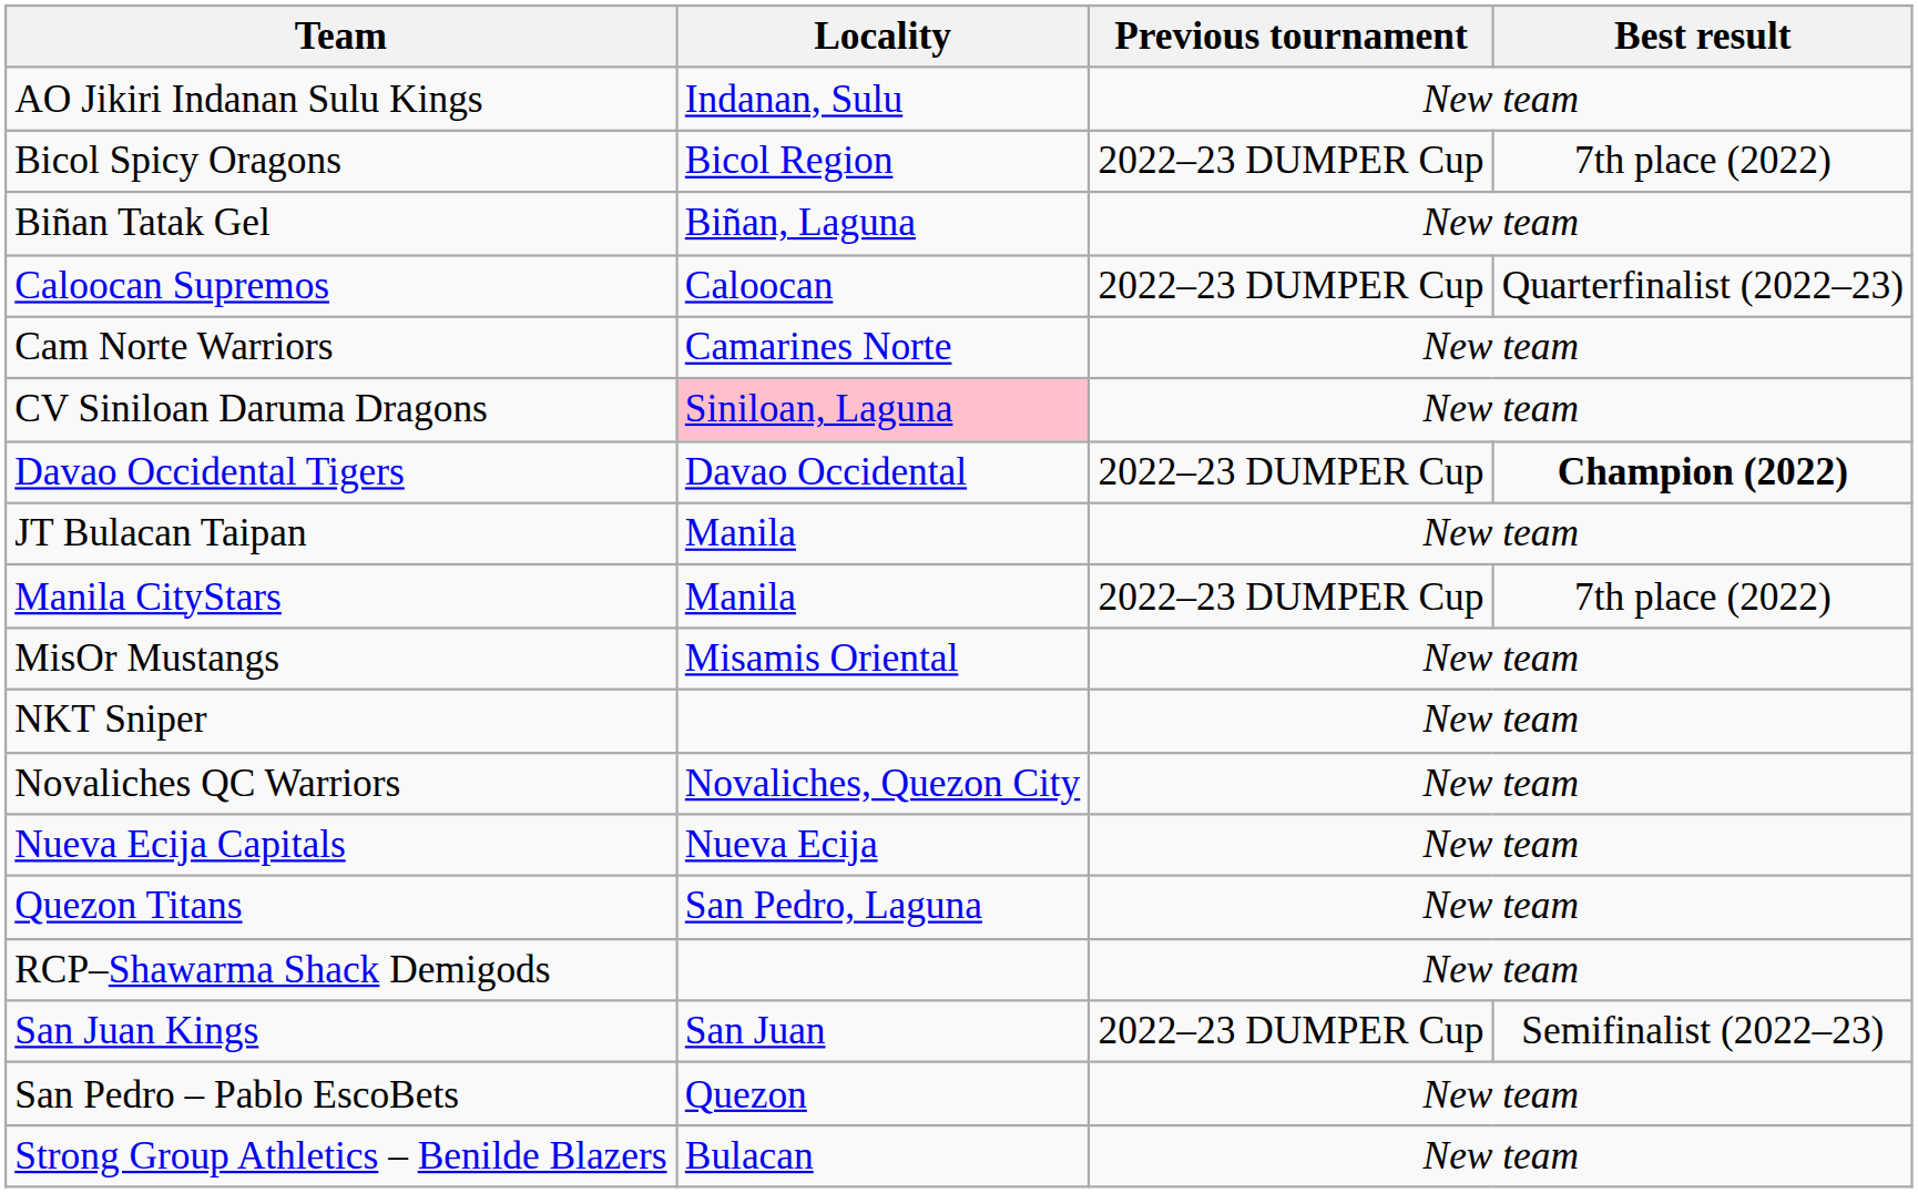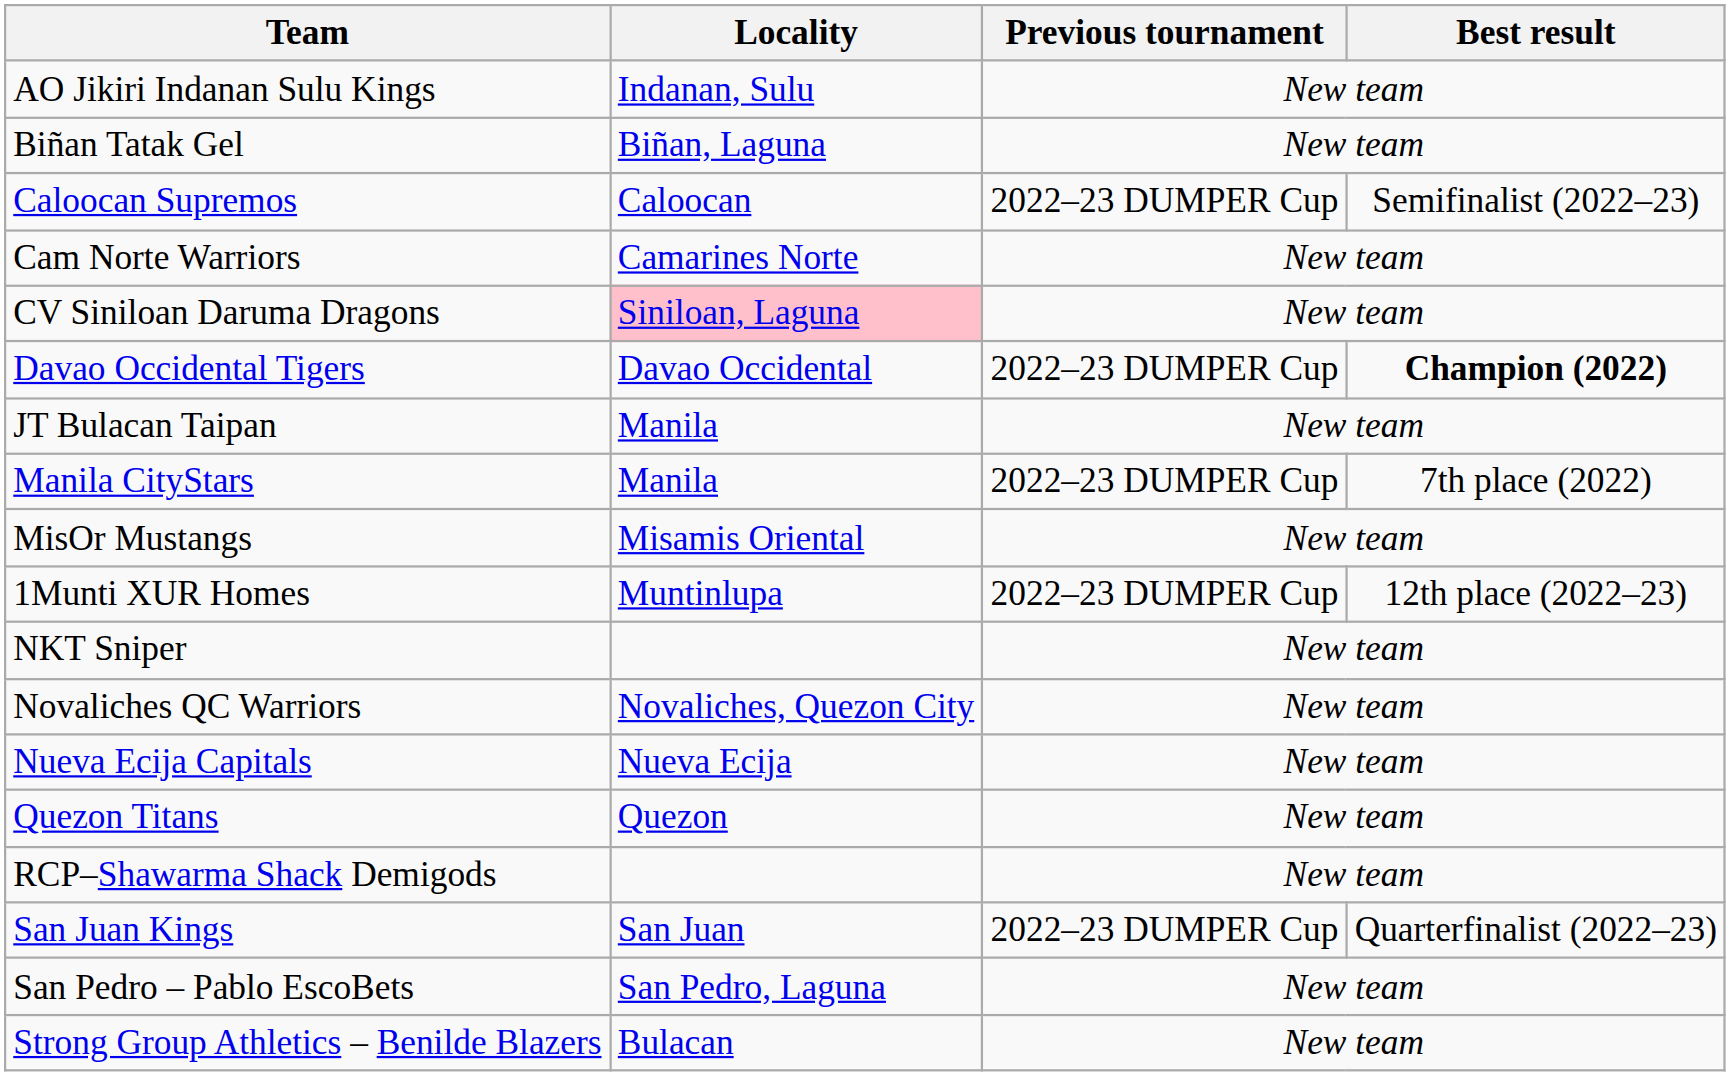- row: Bicol Spicy Oragons | Bicol Region | 2022–23 DUMPER Cup | 7th place (2022)
Caloocan Supremos | Best result: Quarterfinalist (2022–23) -> Semifinalist (2022–23)
+ row: 1Munti XUR Homes | Muntinlupa | 2022–23 DUMPER Cup | 12th place (2022–23)
Quezon Titans | Locality: San Pedro, Laguna -> Quezon
San Juan Kings | Best result: Semifinalist (2022–23) -> Quarterfinalist (2022–23)
San Pedro – Pablo EscoBets | Locality: Quezon -> San Pedro, Laguna
